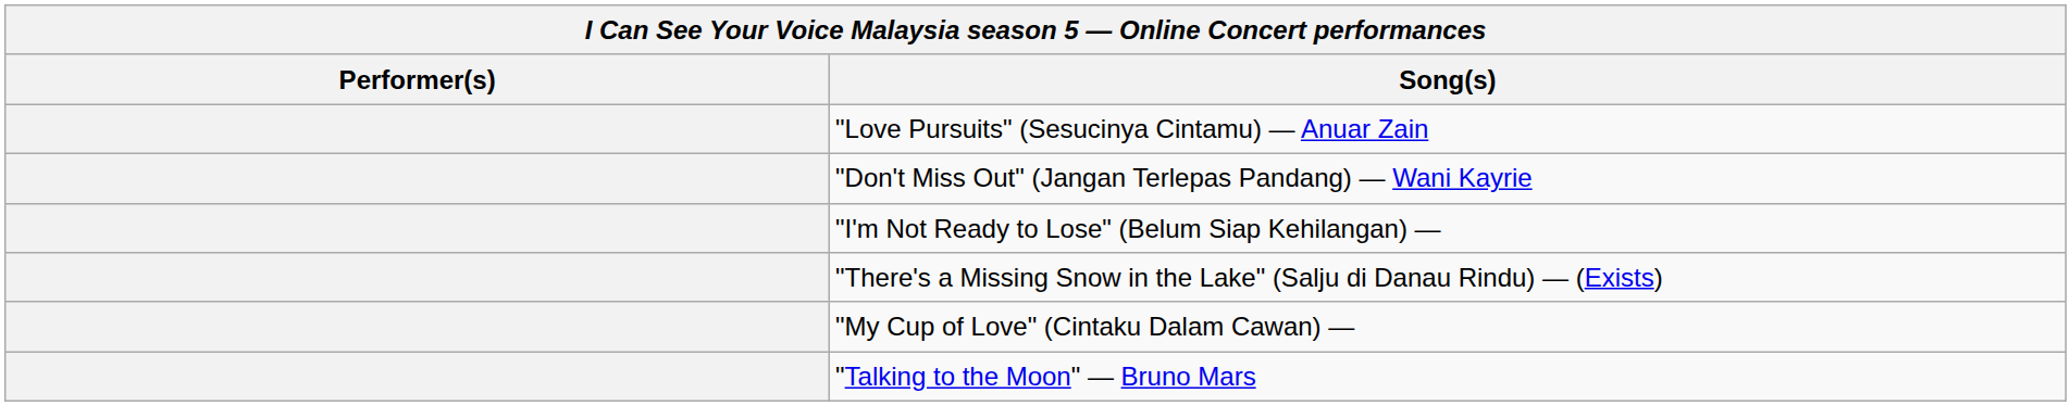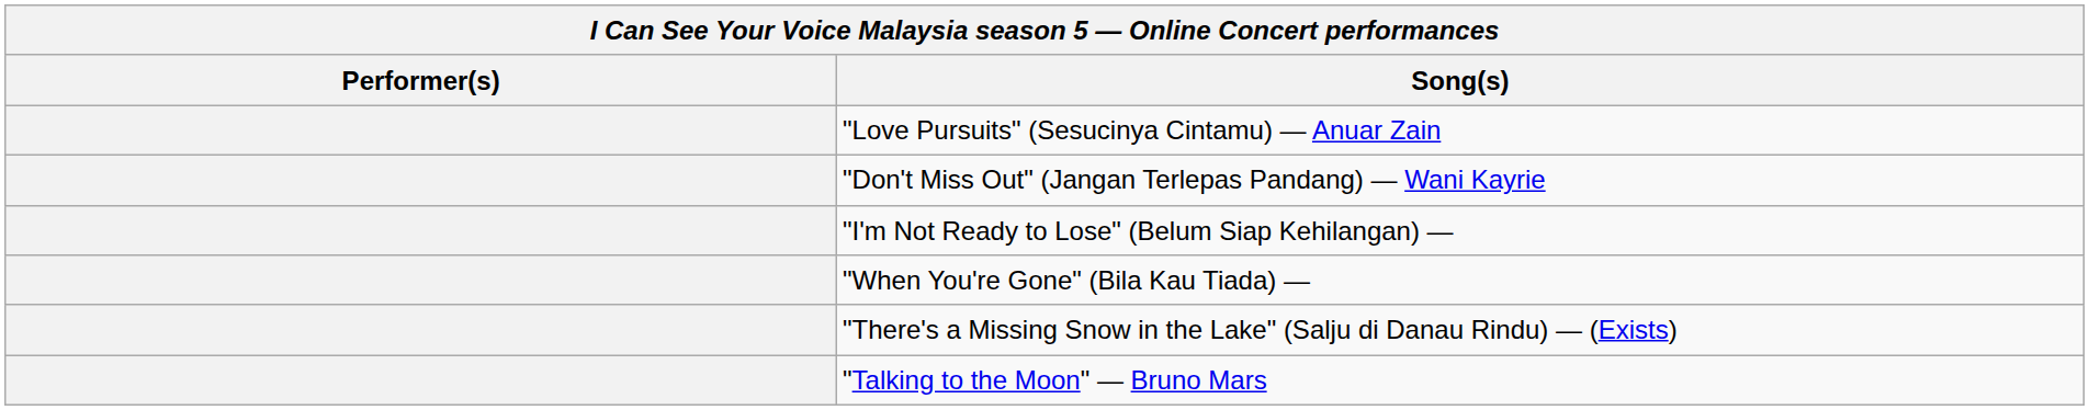+ row: "When You're Gone" (Bila Kau Tiada) —
- row: "My Cup of Love" (Cintaku Dalam Cawan) —
